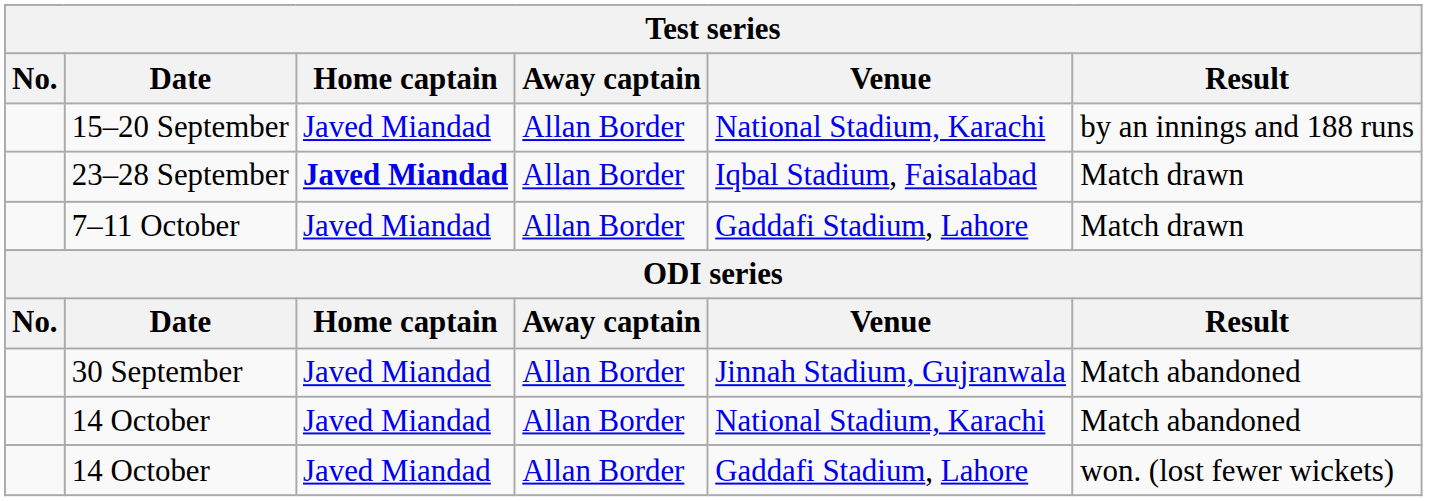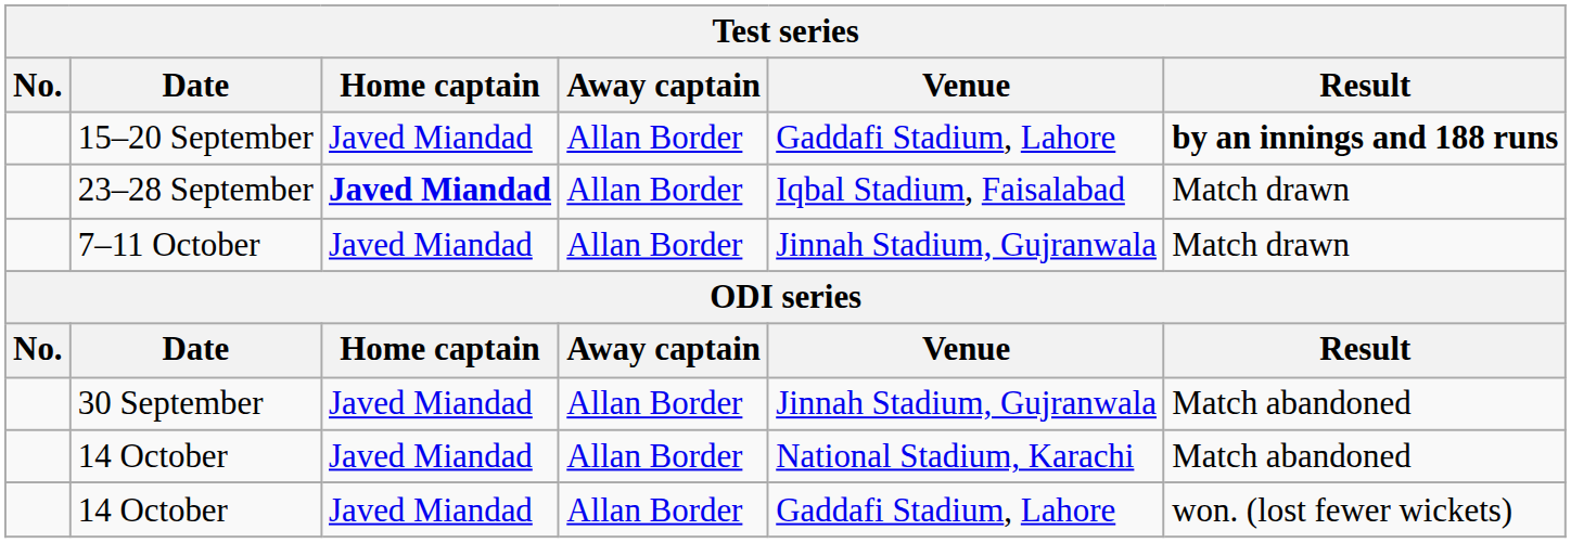15–20 September | Venue: National Stadium, Karachi -> Gaddafi Stadium, Lahore
15–20 September | Result: normal -> bold
7–11 October | Venue: Gaddafi Stadium, Lahore -> Jinnah Stadium, Gujranwala
